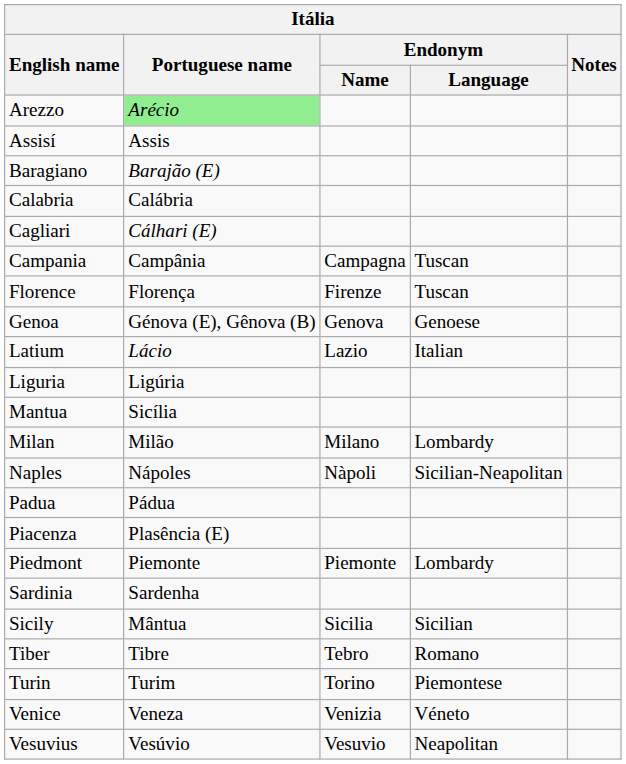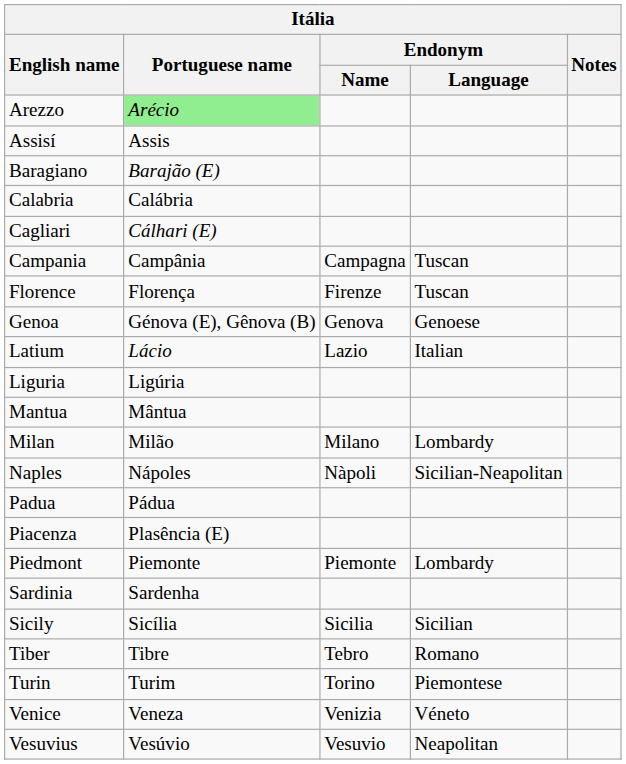Mantua | Portuguese name: Sicília -> Mântua
Sicily | Portuguese name: Mântua -> Sicília
